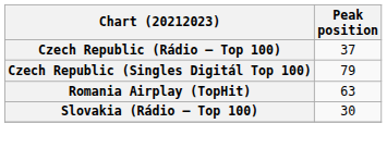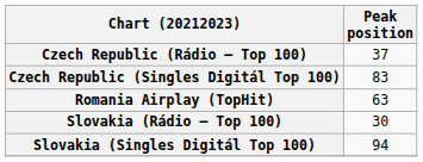Czech Republic (Singles Digitál Top 100) | Peak position: 79 -> 83
+ row: Slovakia (Singles Digitál Top 100) | 94
